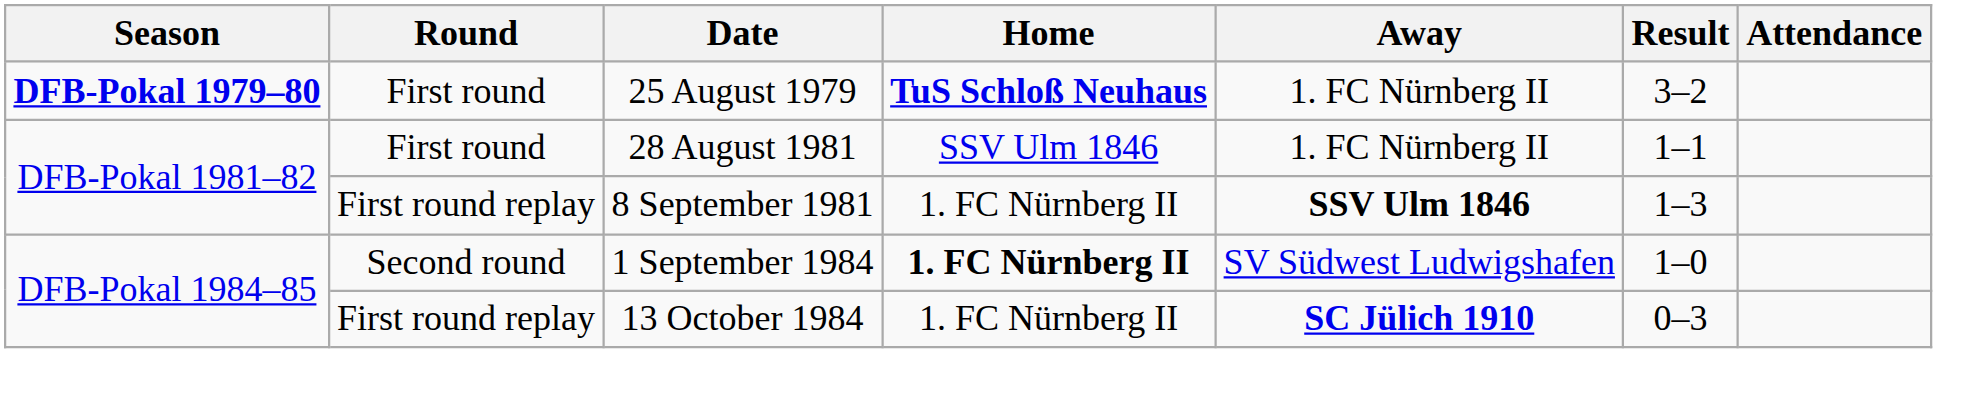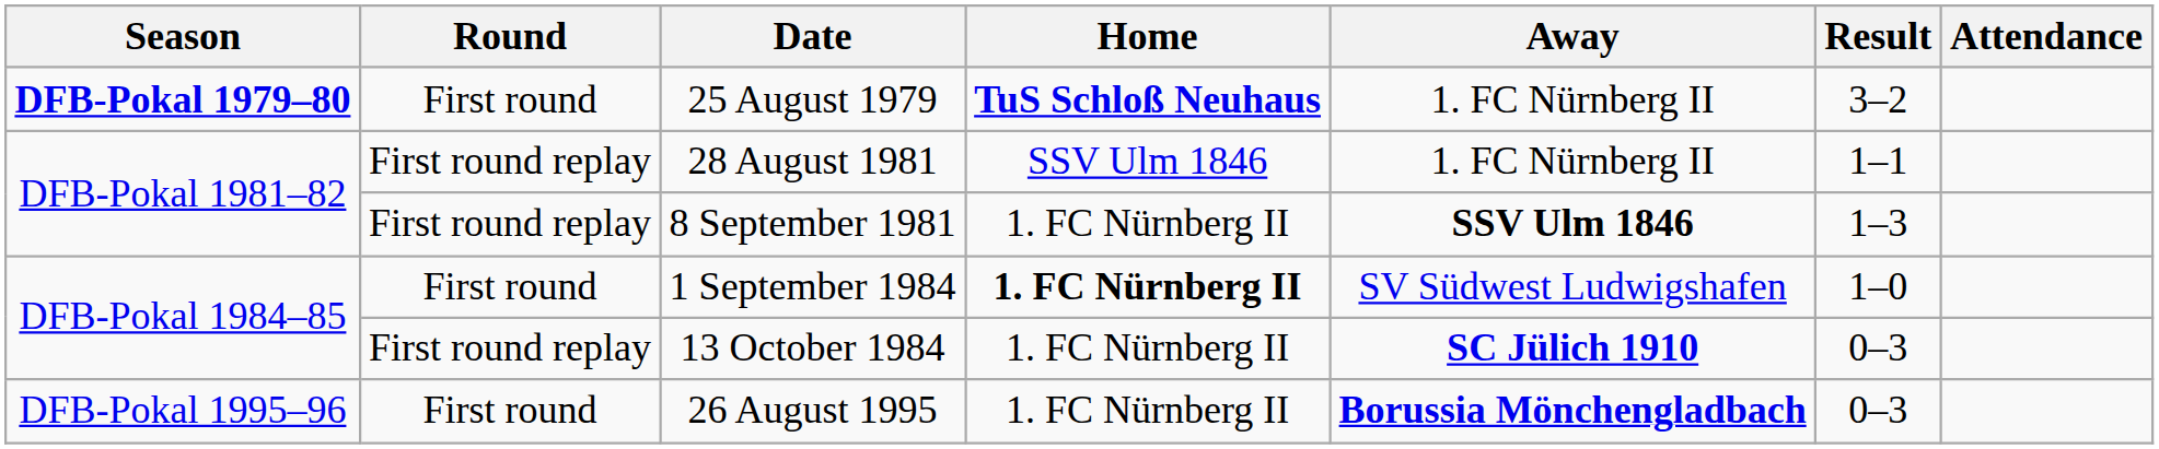28 August 1981 | Round: First round -> First round replay
1 September 1984 | Round: Second round -> First round
+ row: DFB-Pokal 1995–96 | First round | 26 August 1995 | 1. FC Nürnberg II | Borussia Mönchengladbach | 0–3
